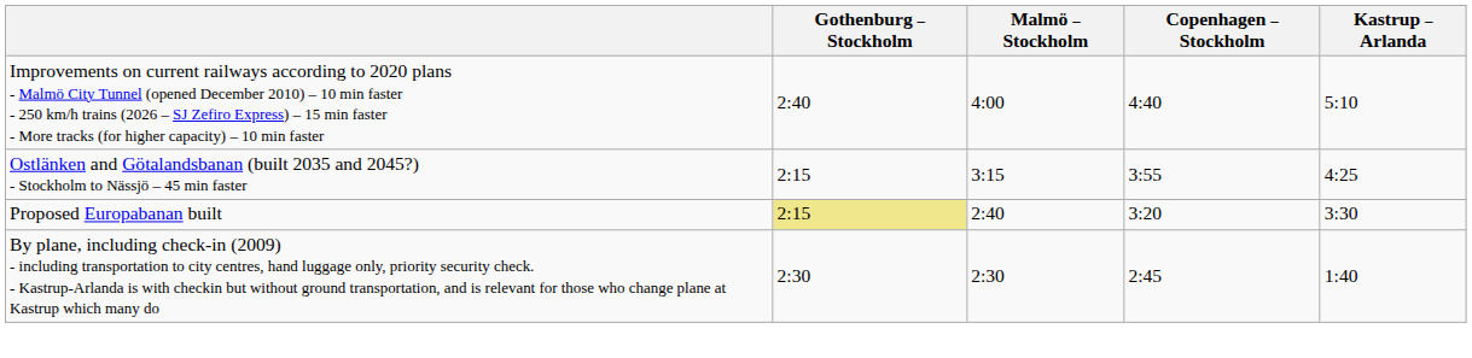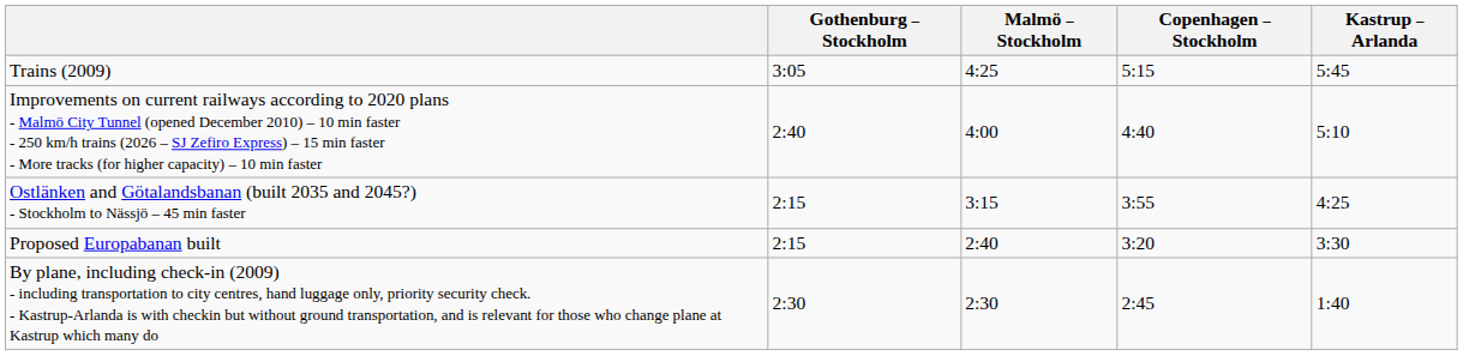+ row: Trains (2009) | 3:05 | 4:25 | 5:15 | 5:45
Proposed Europabanan built | Gothenburg – Stockholm: khaki background -> no background
